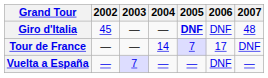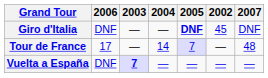columns swapped: 2002 <-> 2006
Giro d'Italia | 2007: 48 -> DNF
Tour de France | 2007: DNF -> 48
Vuelta a España | 2003: normal -> bold
